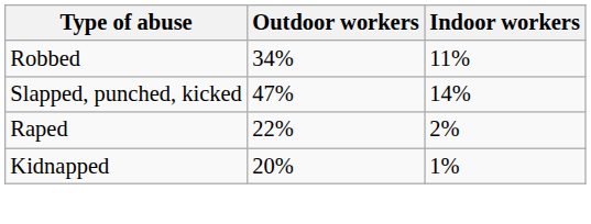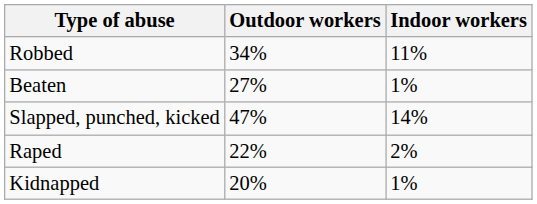+ row: Beaten | 27% | 1%
